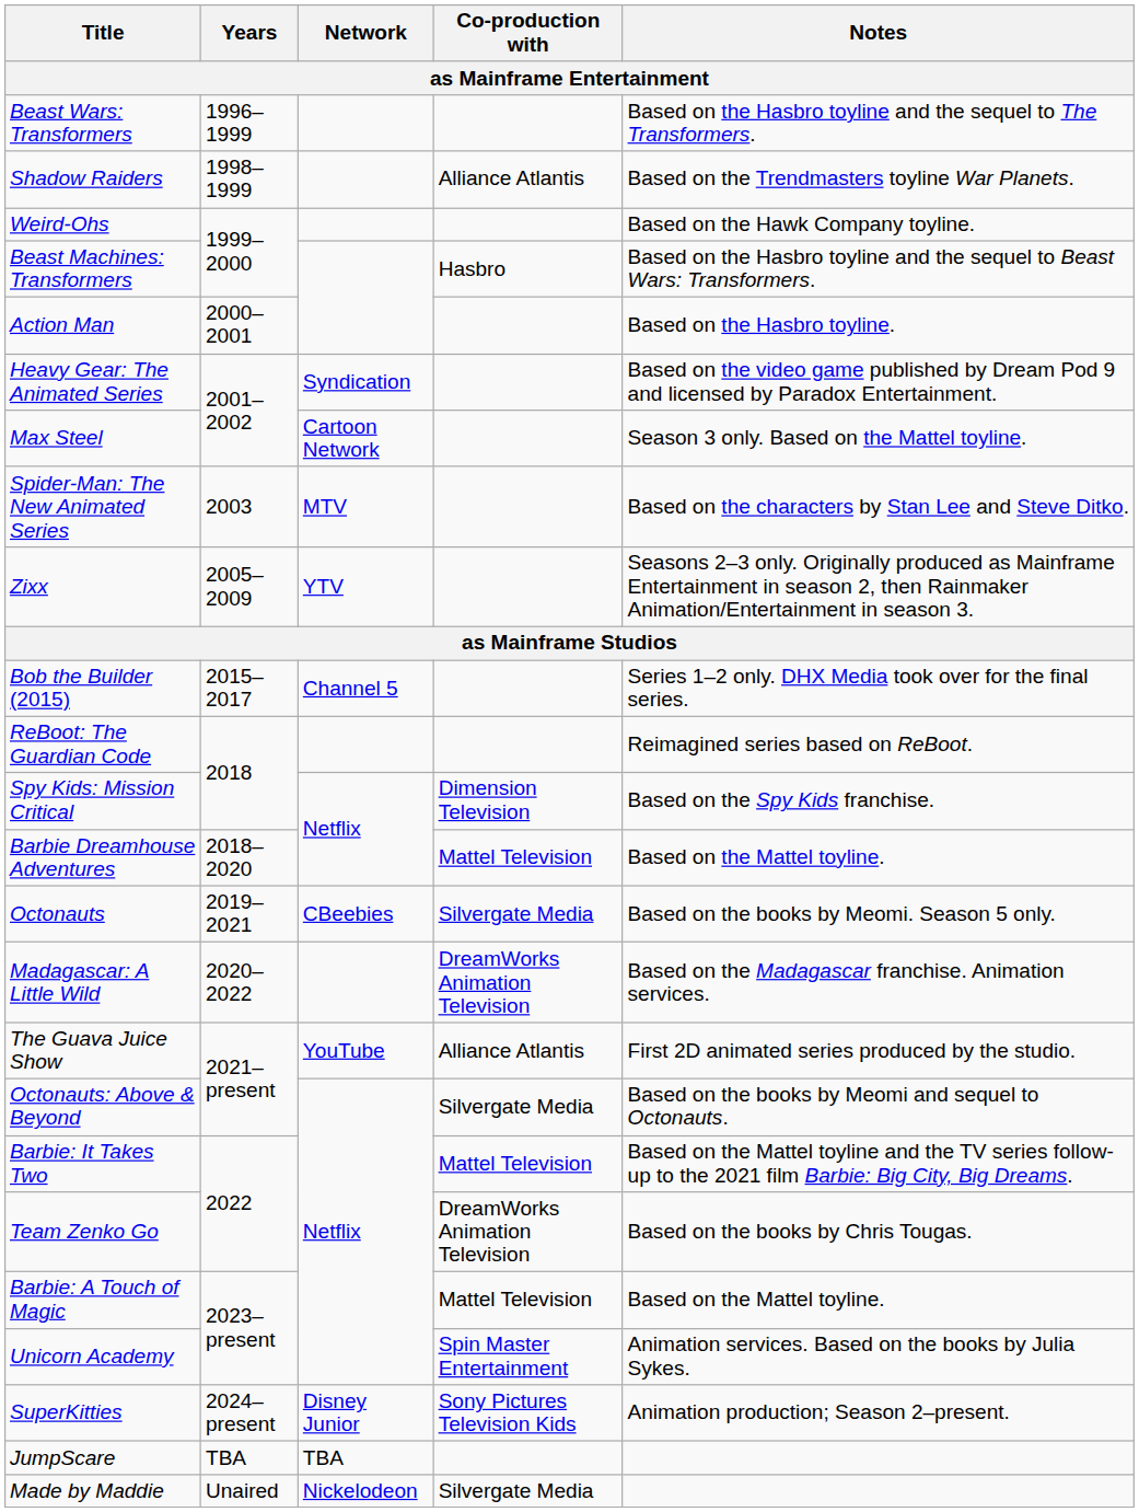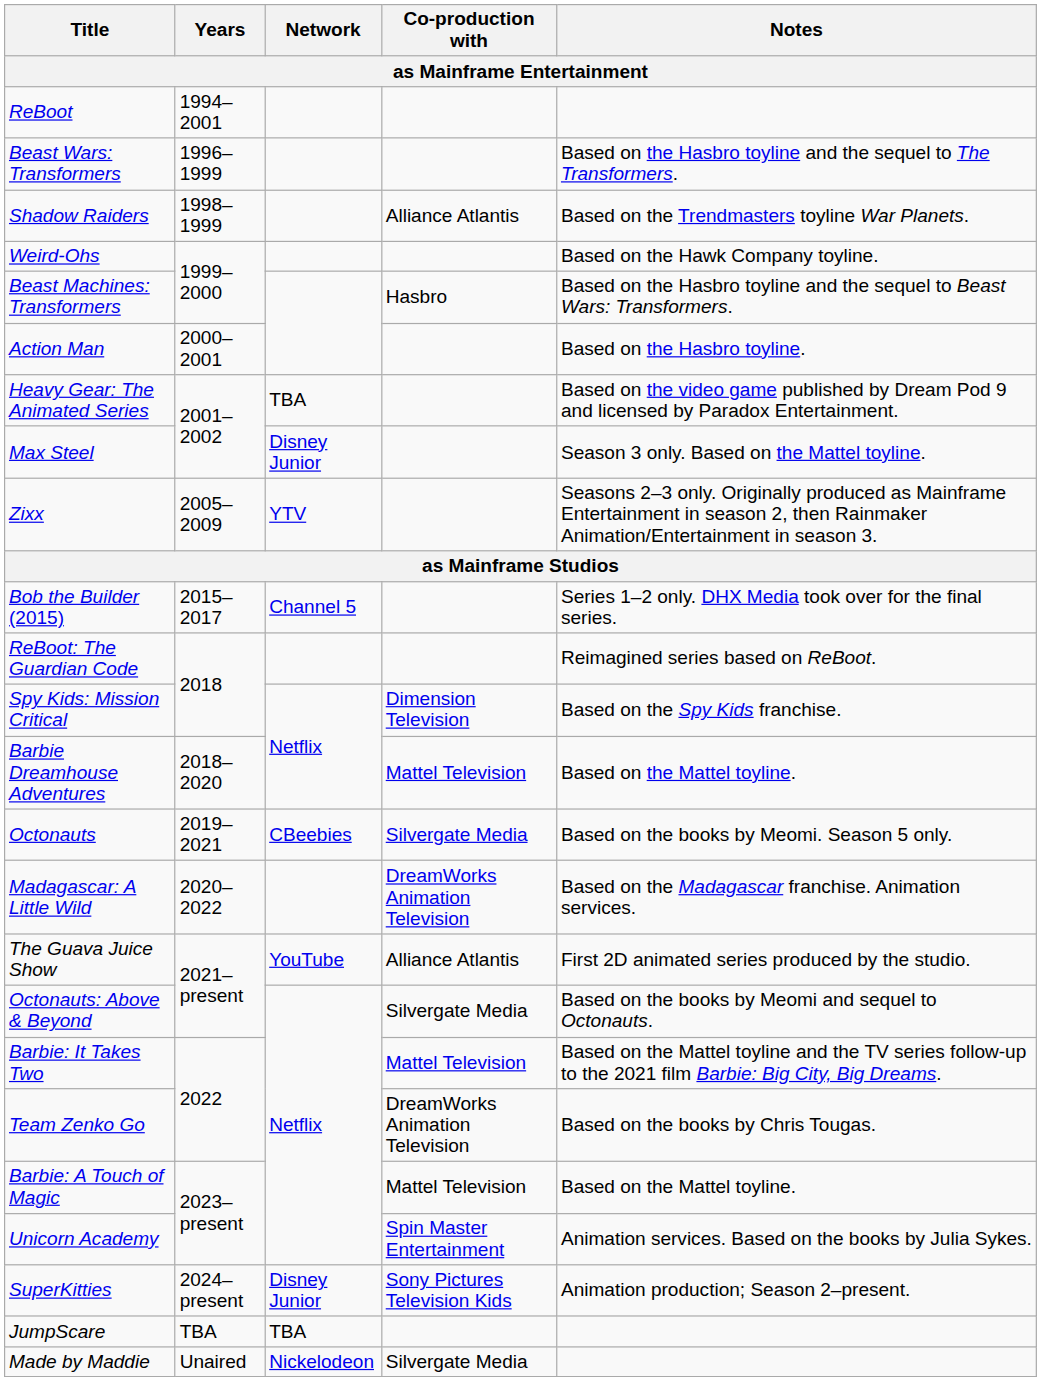+ row: ReBoot | 1994–2001
Heavy Gear: The Animated Series | Network: Syndication -> TBA
Max Steel | Network: Cartoon Network -> Disney Junior
- row: Spider-Man: The New Animated Series | 2003 | MTV | Based on the characters by Stan Lee and Steve Ditko.
